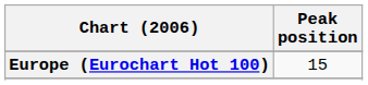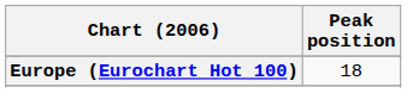Europe (Eurochart Hot 100) | Peak position: 15 -> 18
